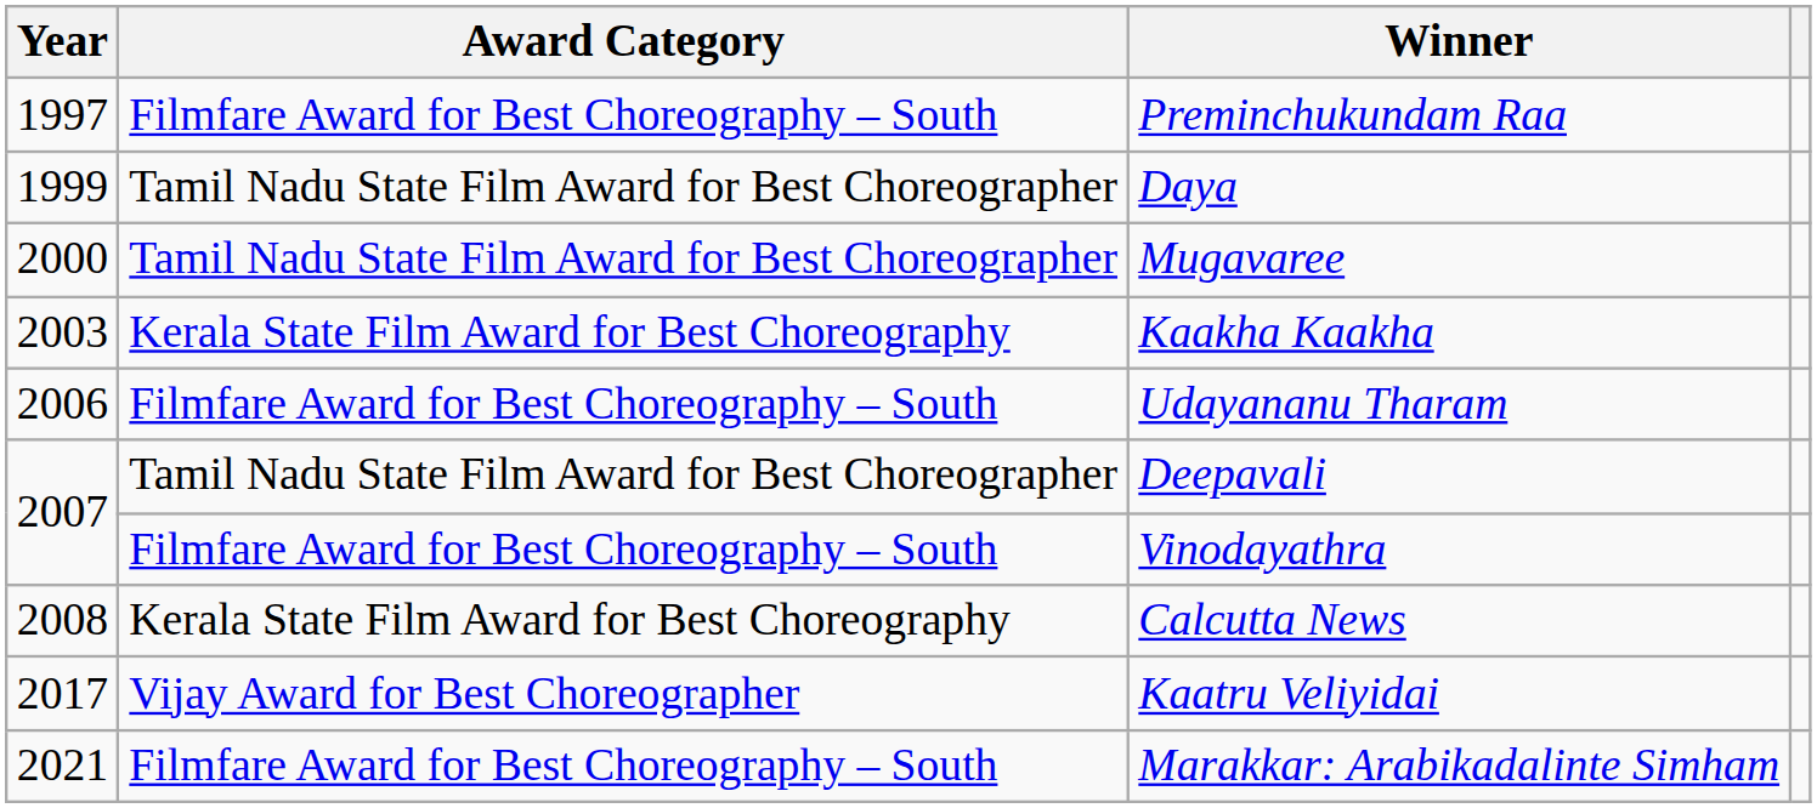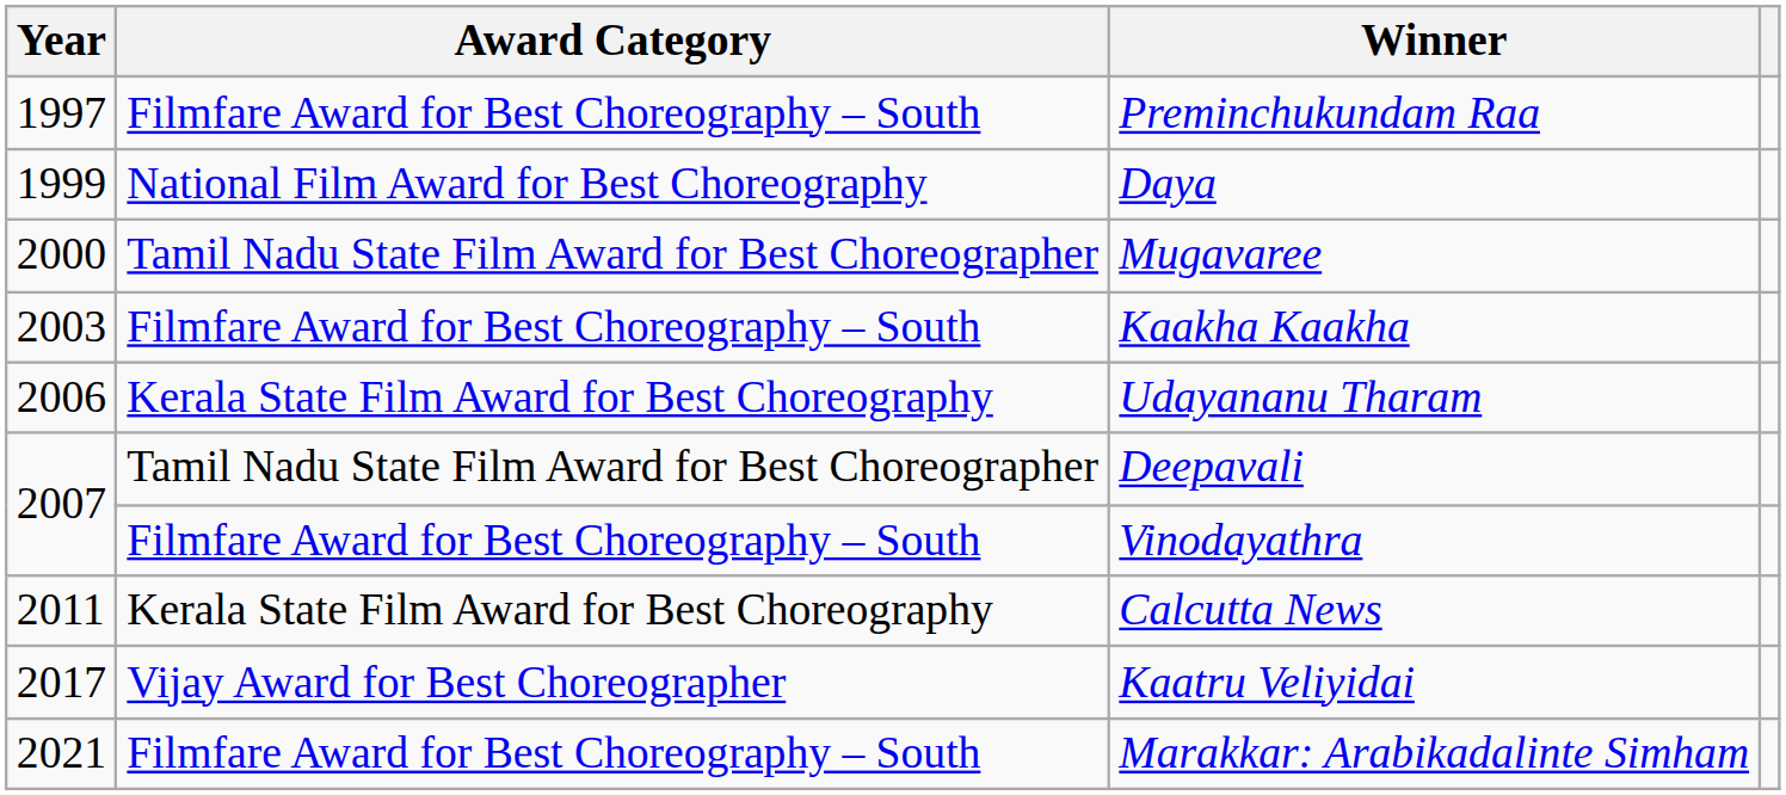Daya | Award Category: Tamil Nadu State Film Award for Best Choreographer -> National Film Award for Best Choreography
Kaakha Kaakha | Award Category: Kerala State Film Award for Best Choreography -> Filmfare Award for Best Choreography – South
Udayananu Tharam | Award Category: Filmfare Award for Best Choreography – South -> Kerala State Film Award for Best Choreography
Calcutta News | Year: 2008 -> 2011
